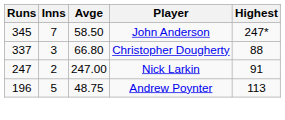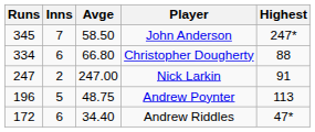Christopher Dougherty | Runs: 337 -> 334
Christopher Dougherty | Inns: 3 -> 6
+ row: 172 | 6 | 34.40 | Andrew Riddles | 47*
